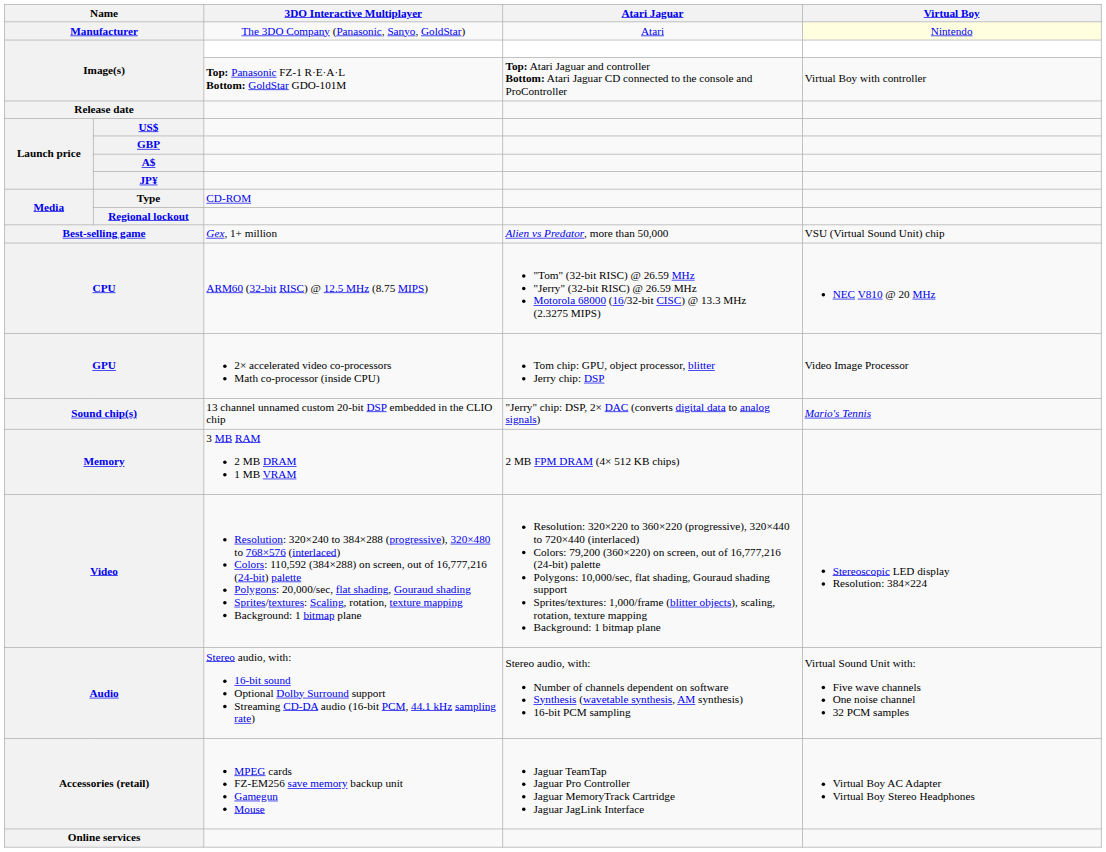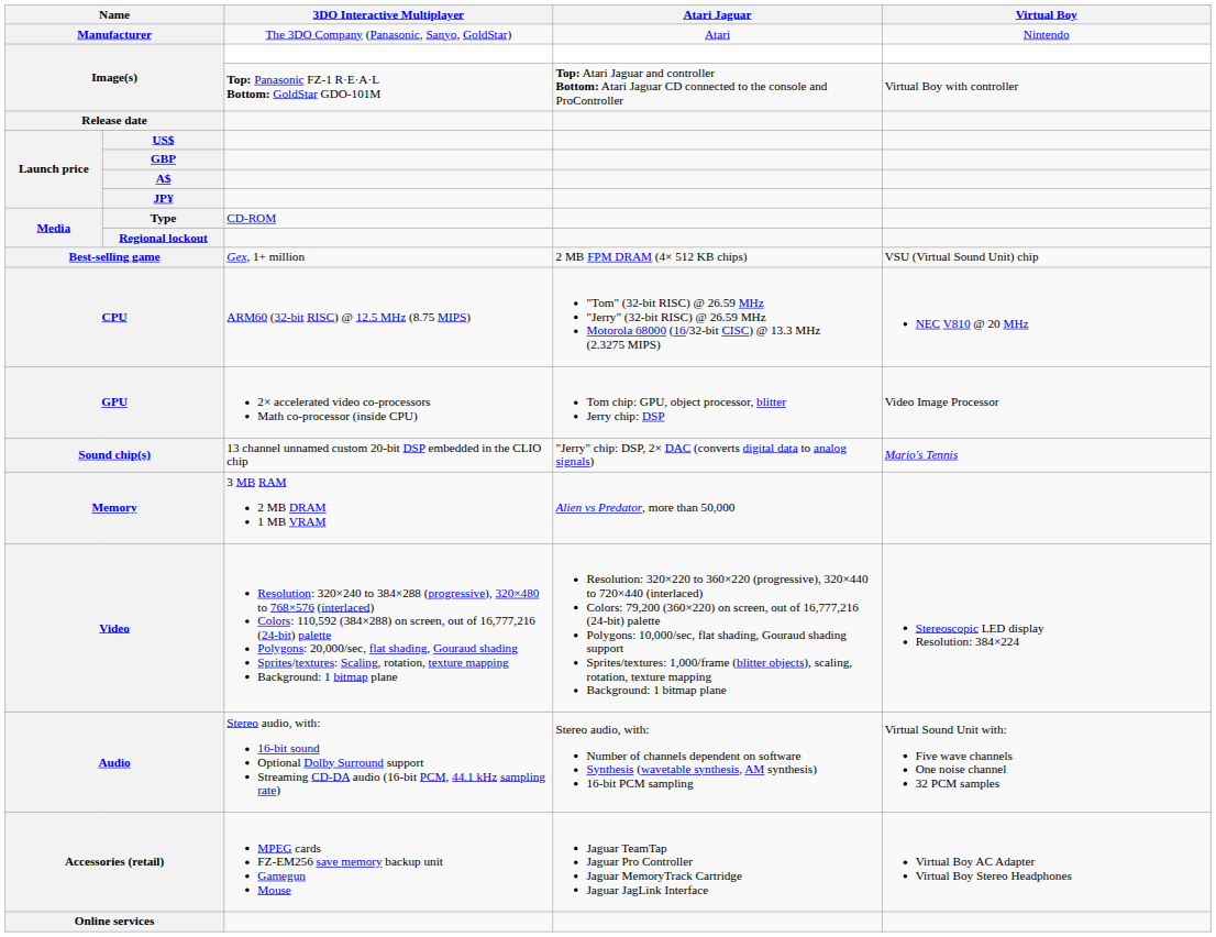Manufacturer | Virtual Boy: lightyellow background -> no background
Best-selling game | Atari Jaguar: Alien vs Predator, more than 50,000 -> 2 MB FPM DRAM (4× 512 KB chips)
Memory | Atari Jaguar: 2 MB FPM DRAM (4× 512 KB chips) -> Alien vs Predator, more than 50,000
